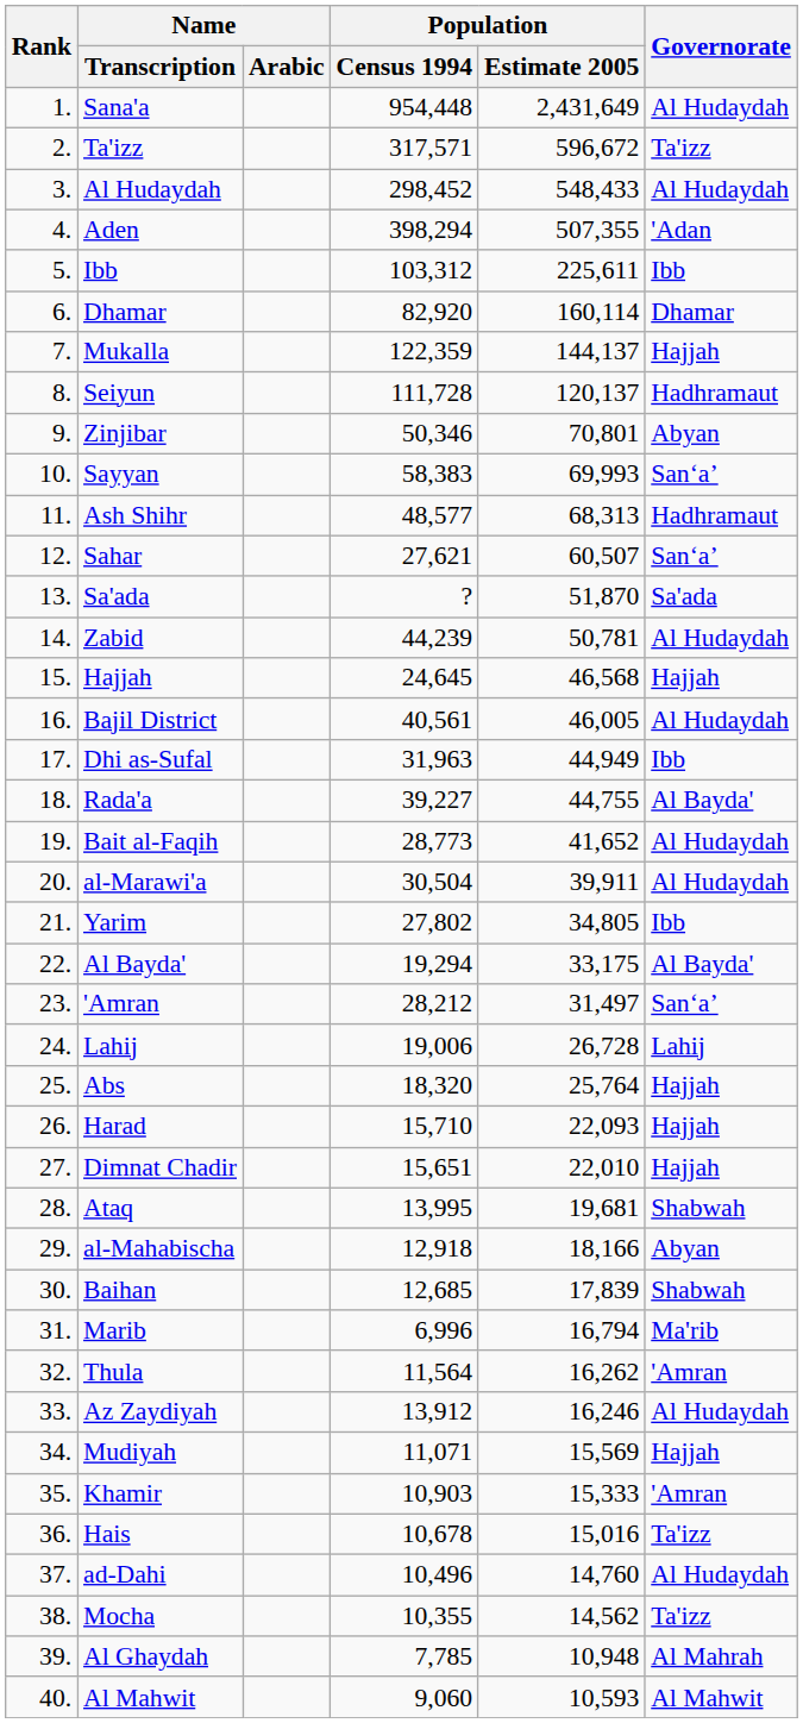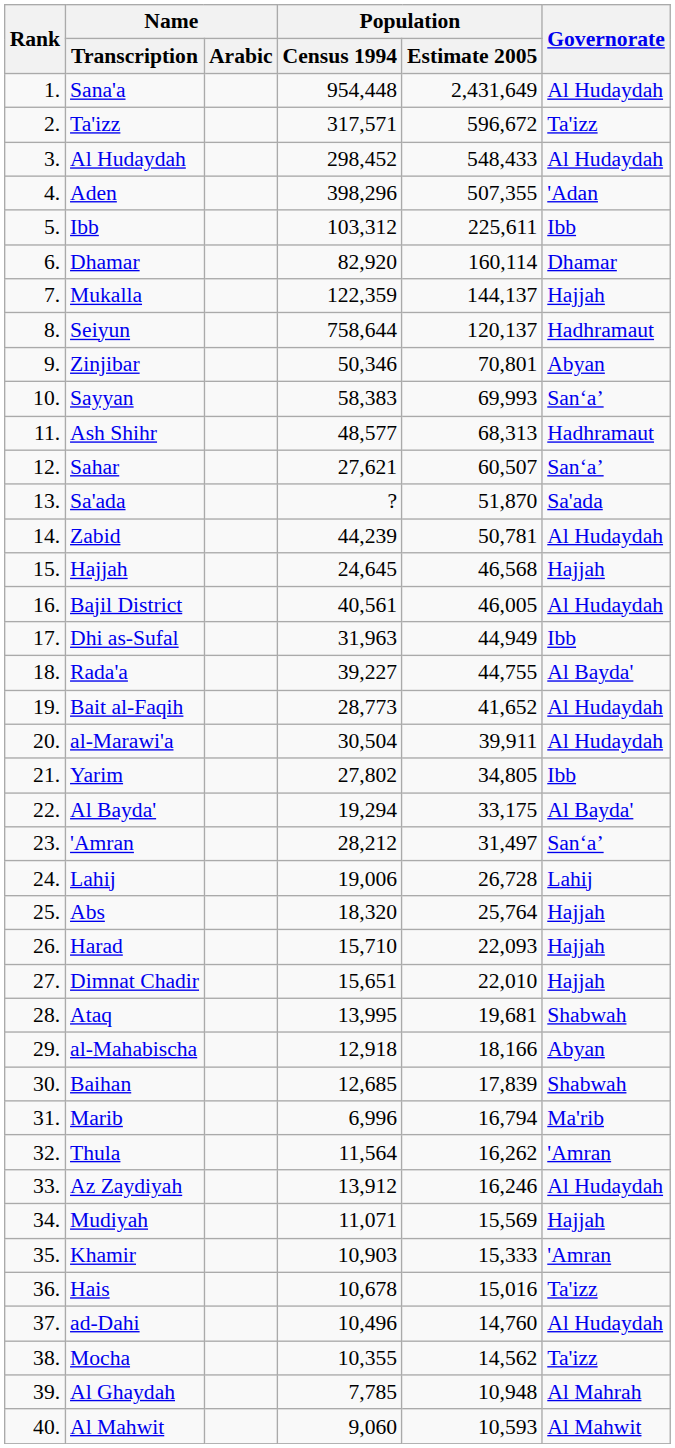Aden | Population / Census 1994: 398,294 -> 398,296
Seiyun | Population / Census 1994: 111,728 -> 758,644
